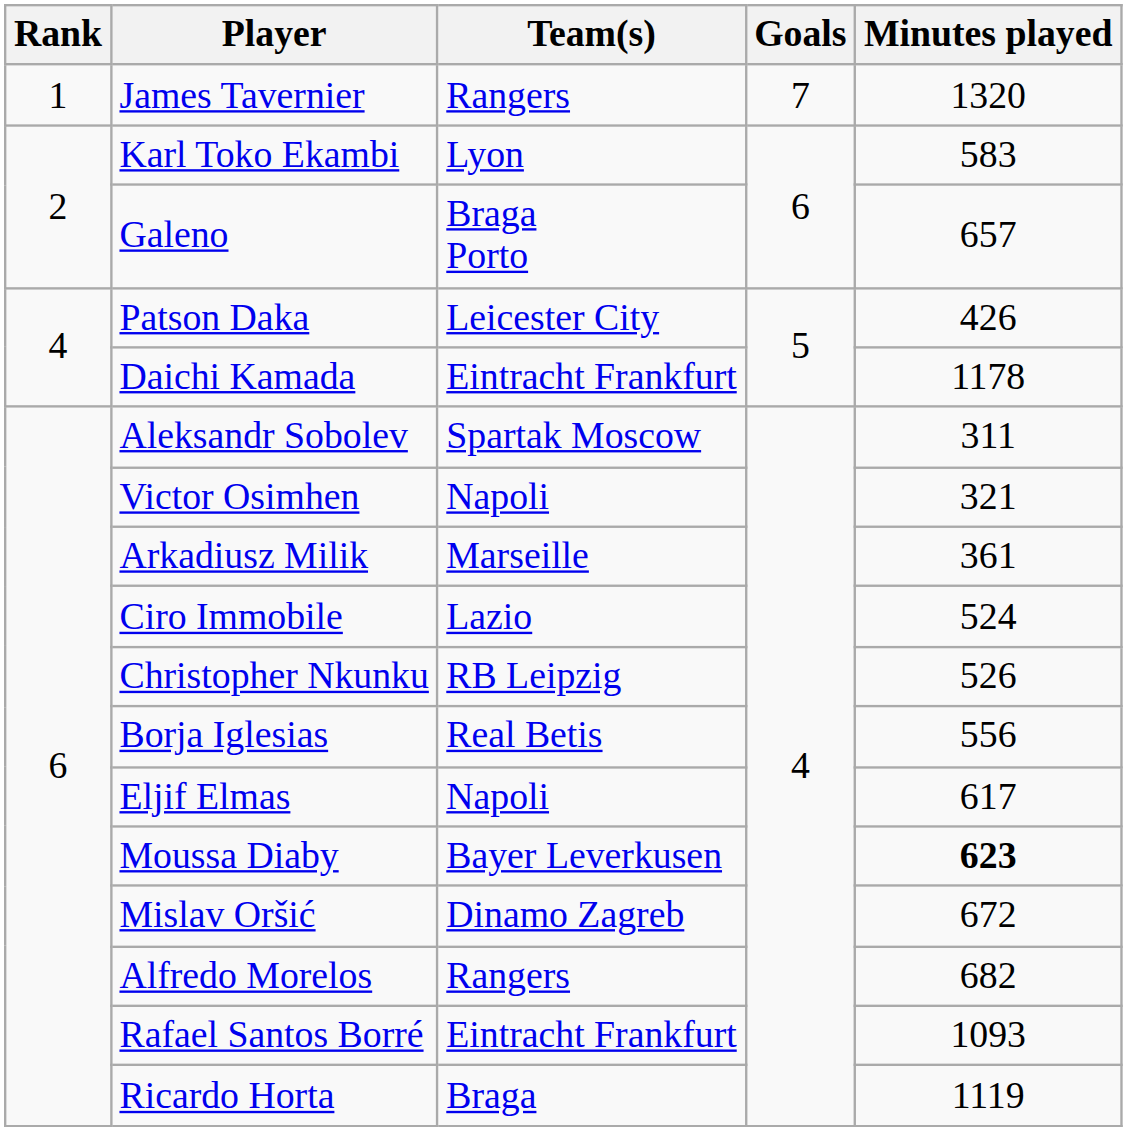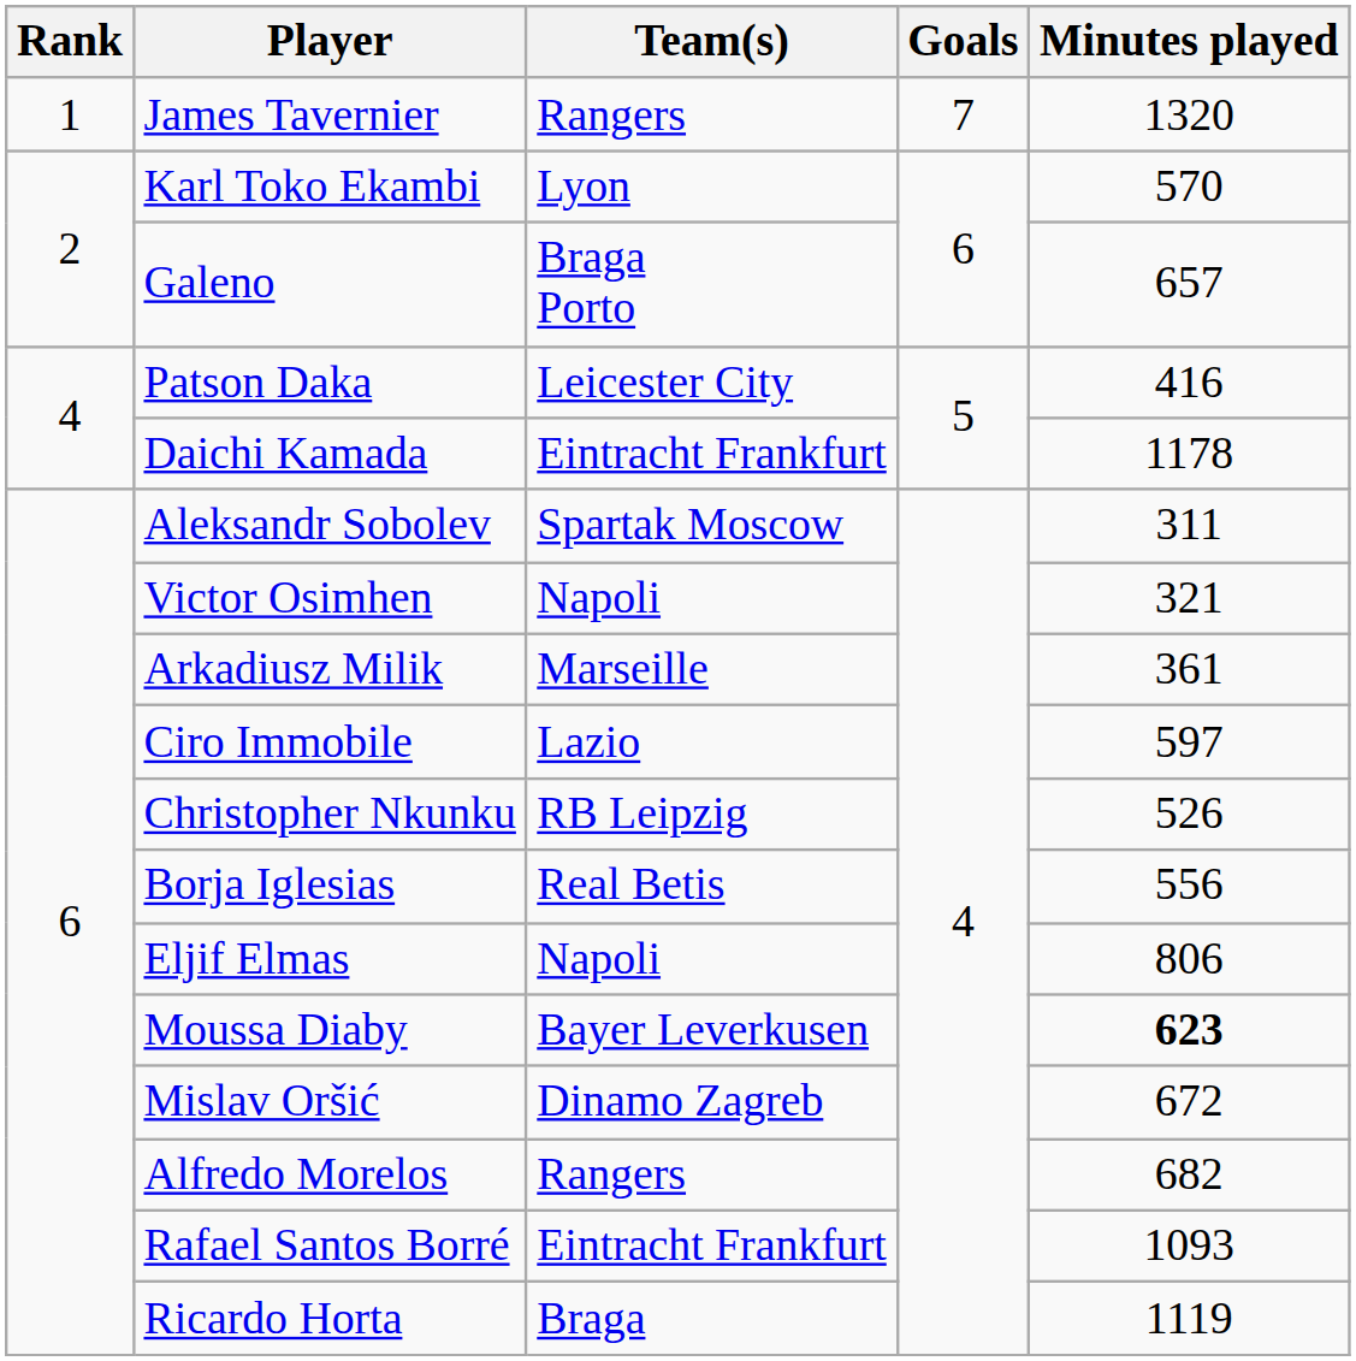Karl Toko Ekambi | Minutes played: 583 -> 570
Patson Daka | Minutes played: 426 -> 416
Ciro Immobile | Minutes played: 524 -> 597
Eljif Elmas | Minutes played: 617 -> 806
